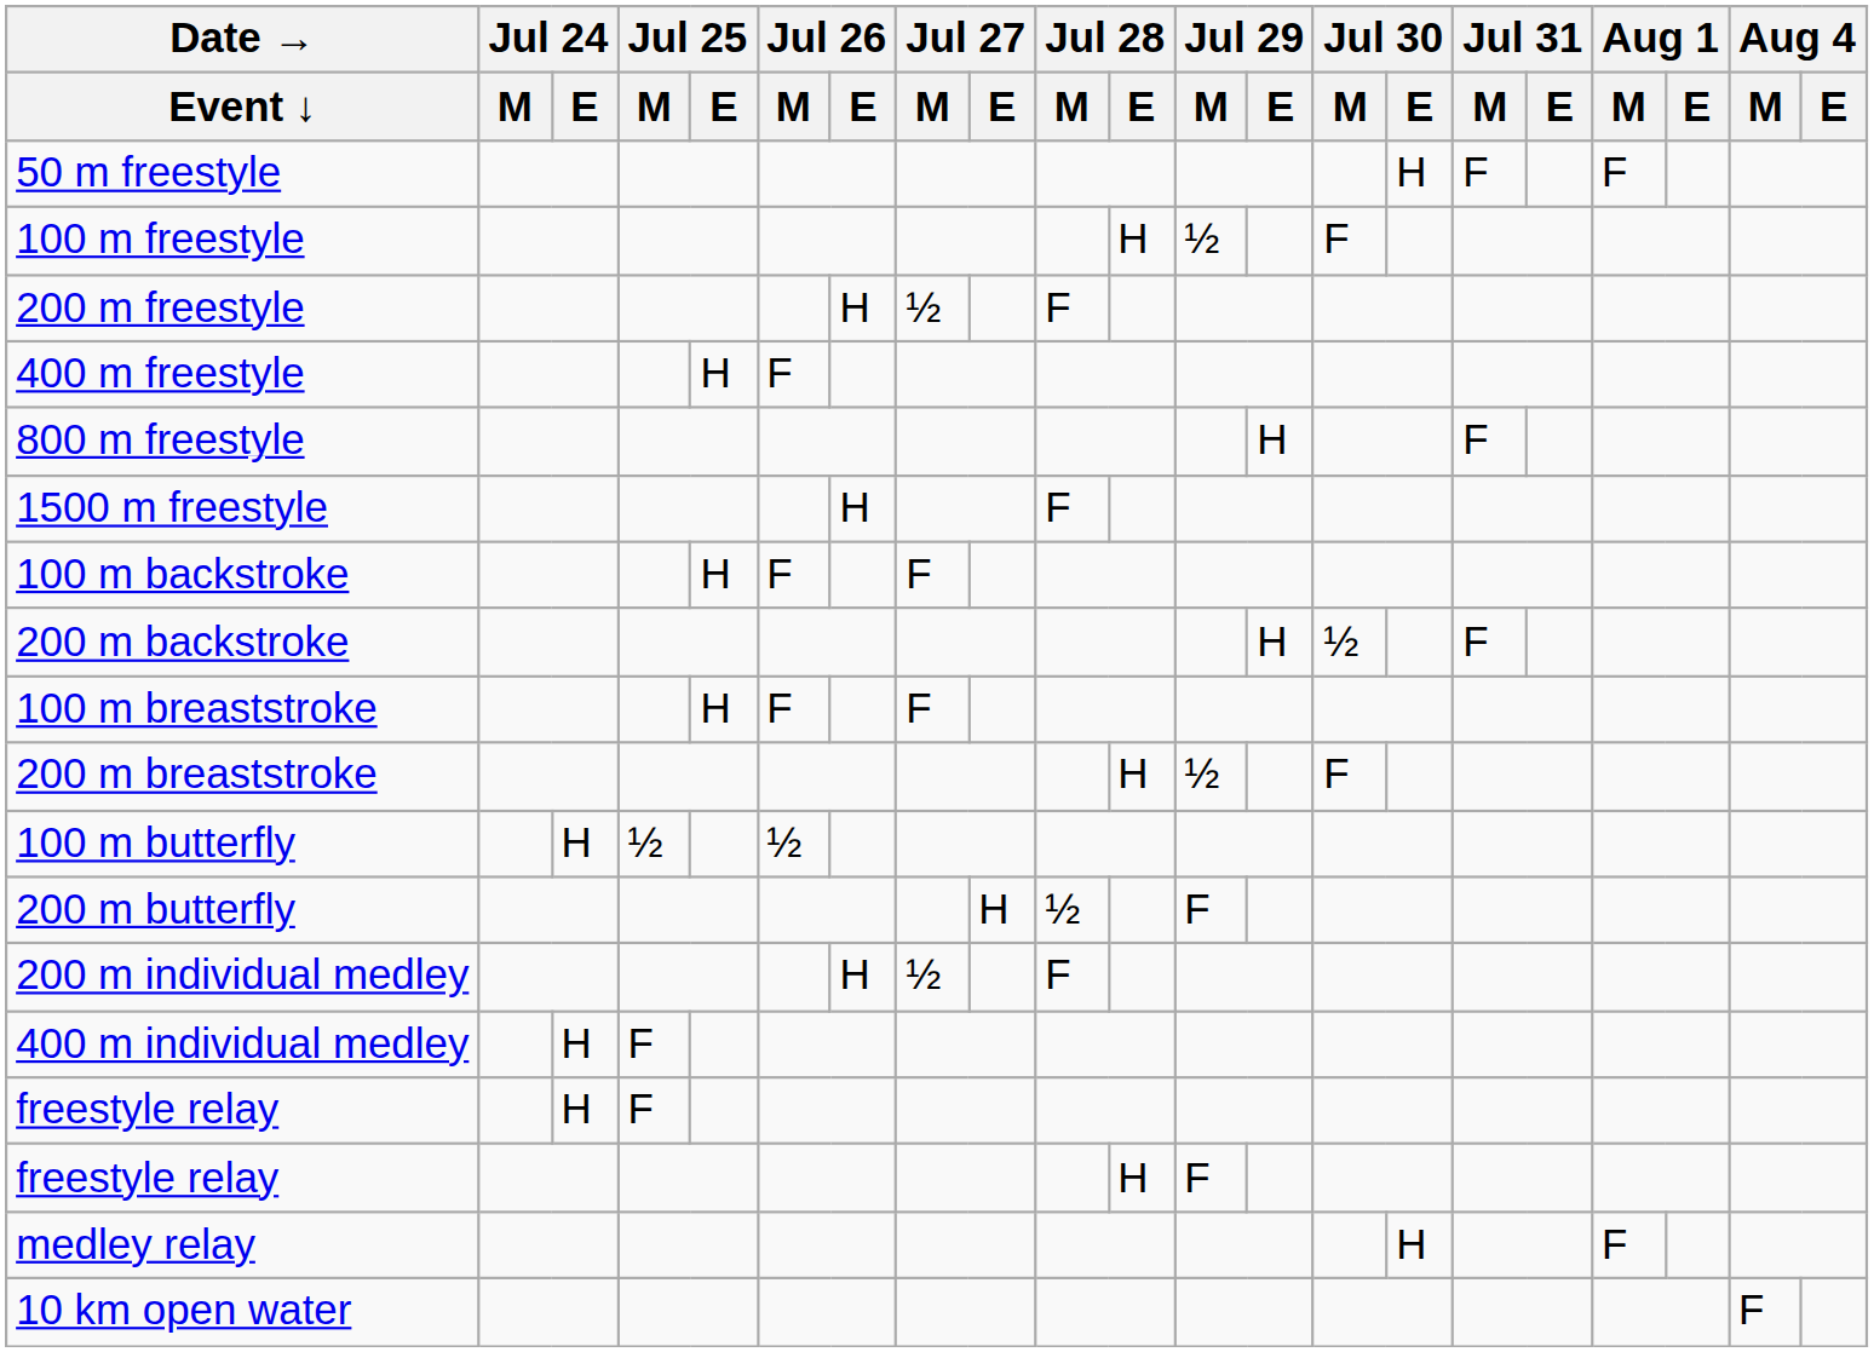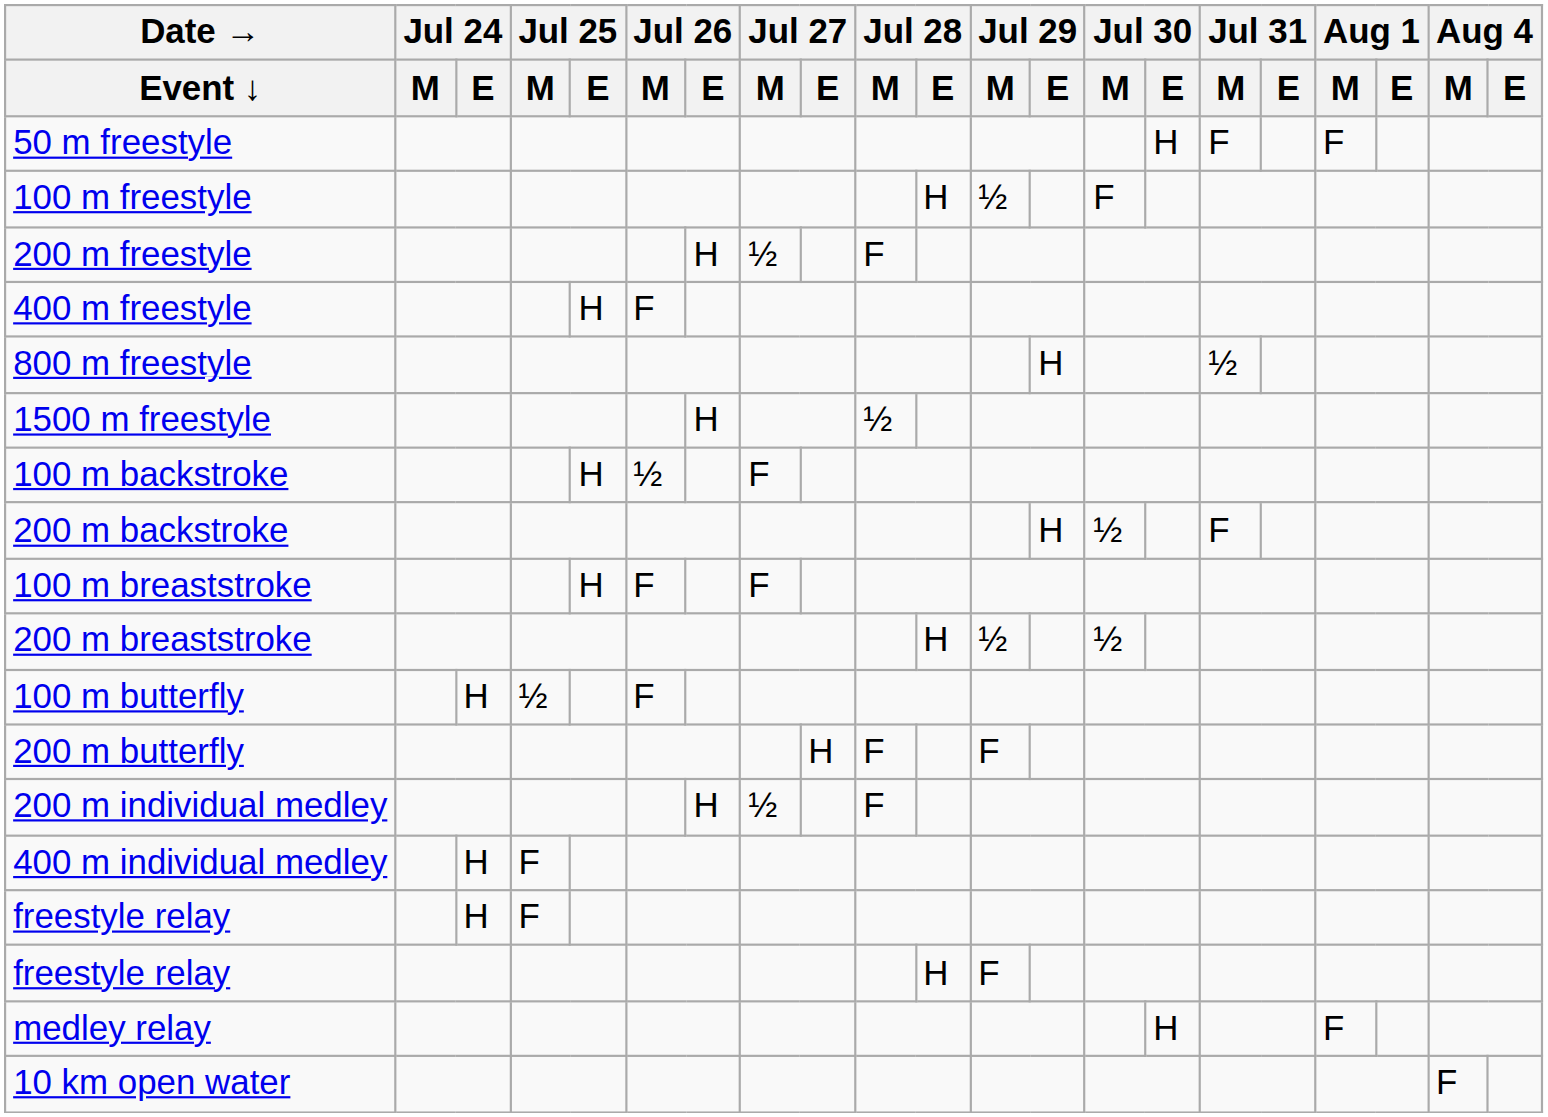800 m freestyle | Jul 31 / M: F -> ½
1500 m freestyle | Jul 28 / M: F -> ½
100 m backstroke | Jul 26 / M: F -> ½
200 m breaststroke | Jul 30 / M: F -> ½
100 m butterfly | Jul 26 / M: ½ -> F
200 m butterfly | Jul 28 / M: ½ -> F
